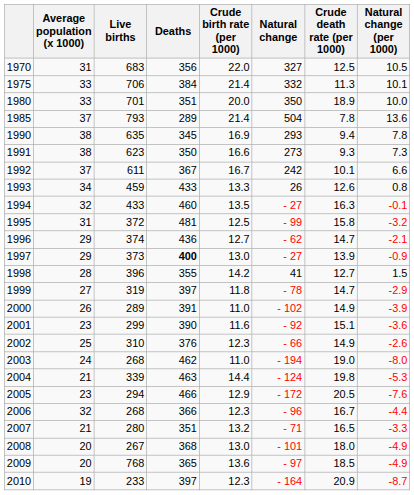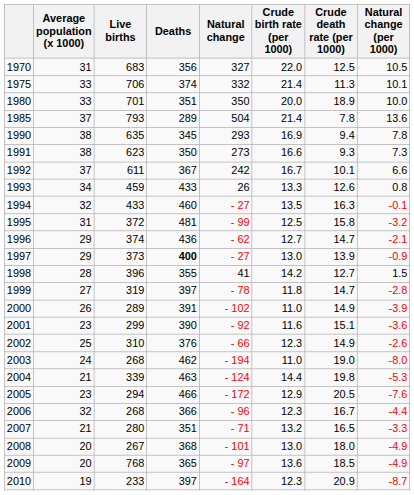columns swapped: Natural change <-> Crude birth rate (per 1000)
1975 | Deaths: 384 -> 374
1999 | Natural change (per 1000): -2.9 -> -2.8
